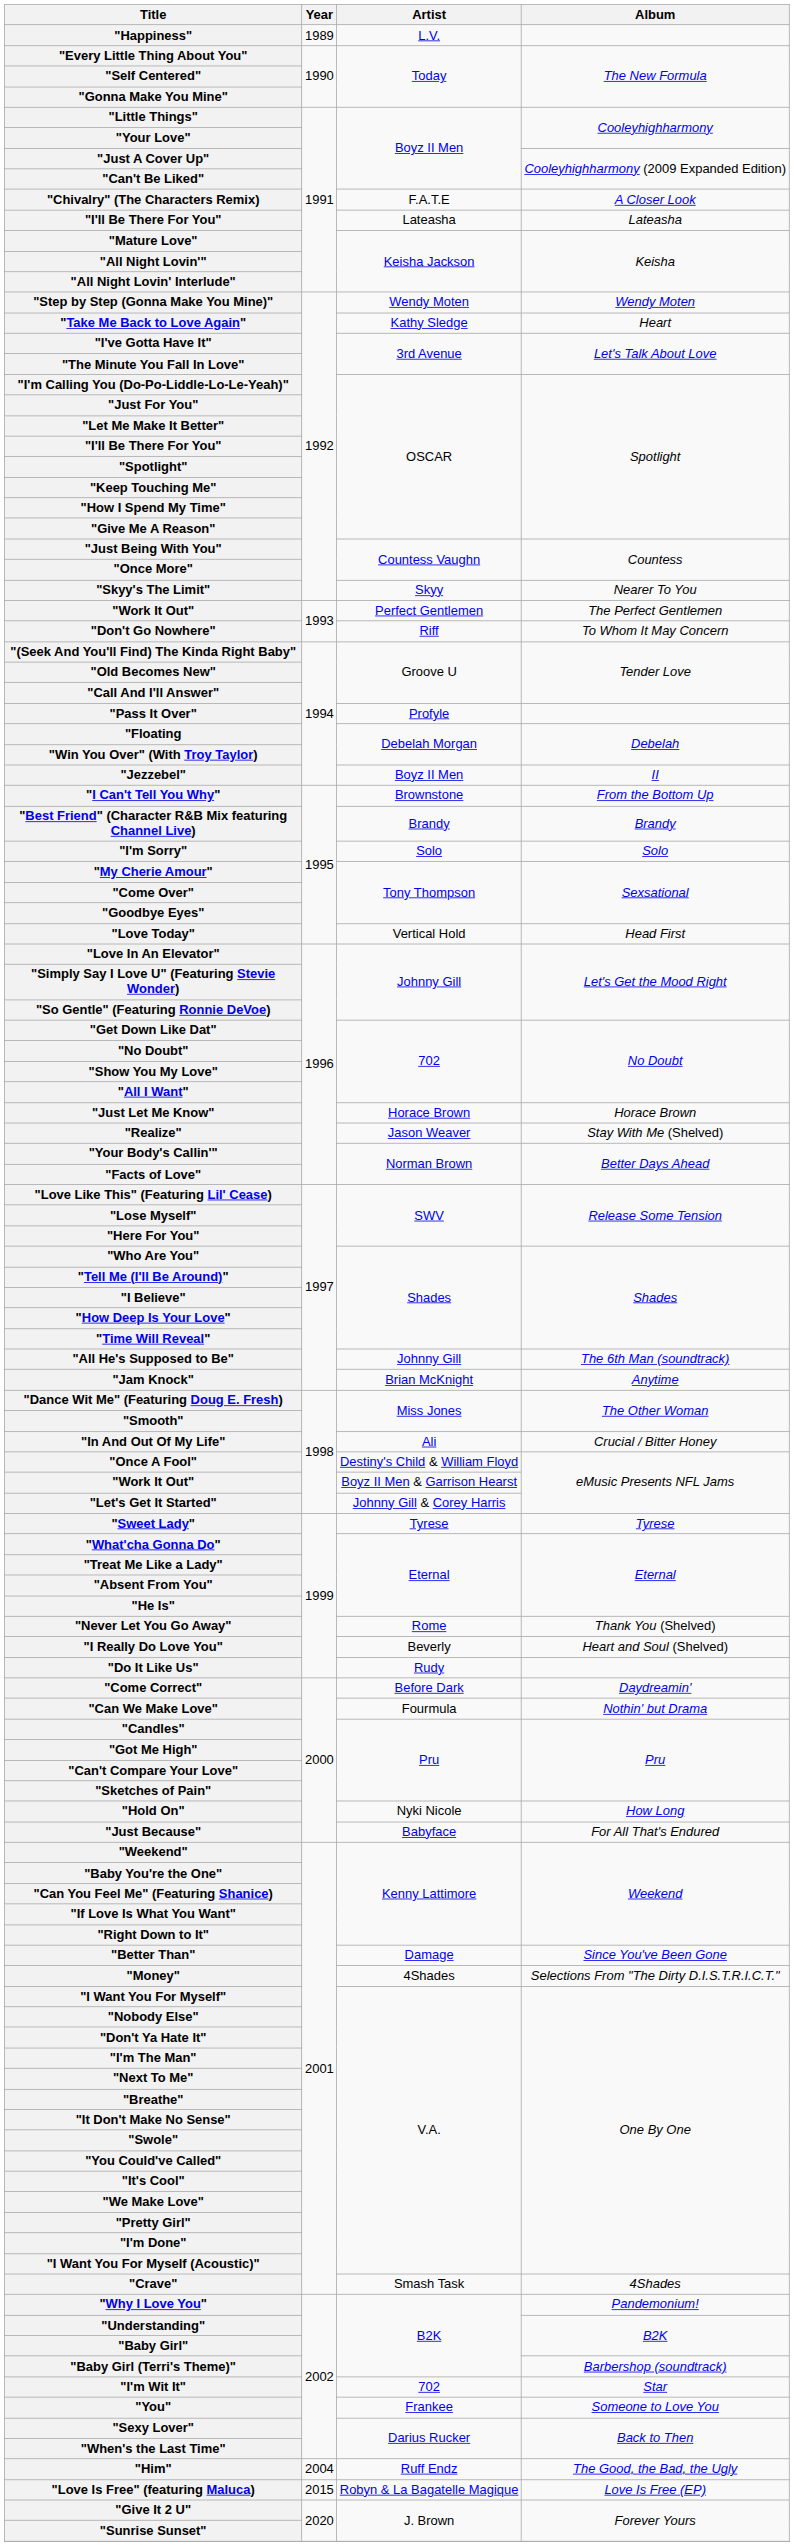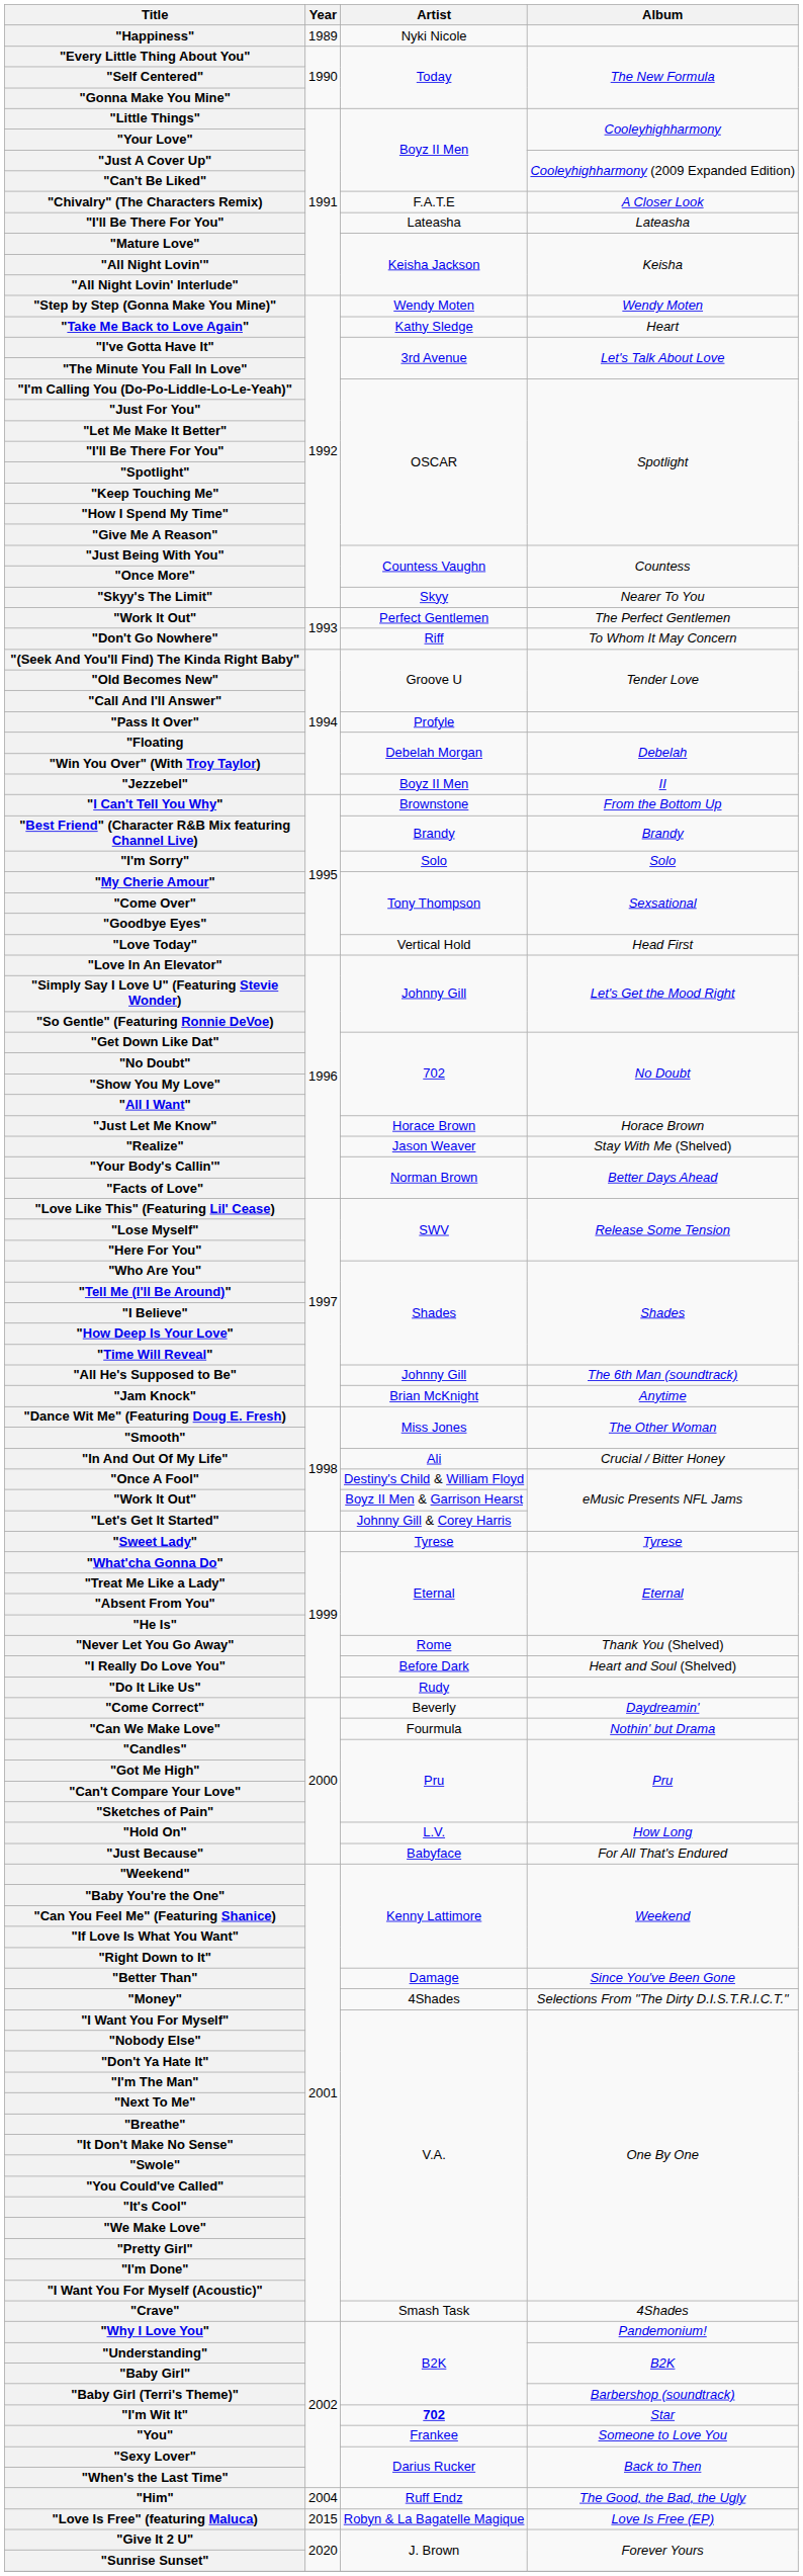"Happiness" | Artist: L.V. -> Nyki Nicole
"I Really Do Love You" | Artist: Beverly -> Before Dark
"Come Correct" | Artist: Before Dark -> Beverly
"Hold On" | Artist: Nyki Nicole -> L.V.
"I'm Wit It" | Artist: normal -> bold
